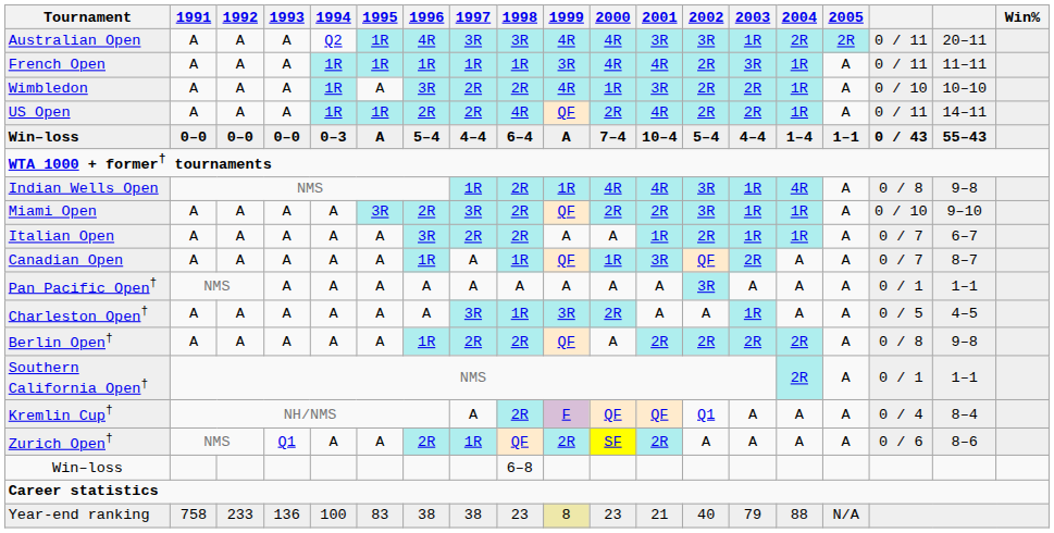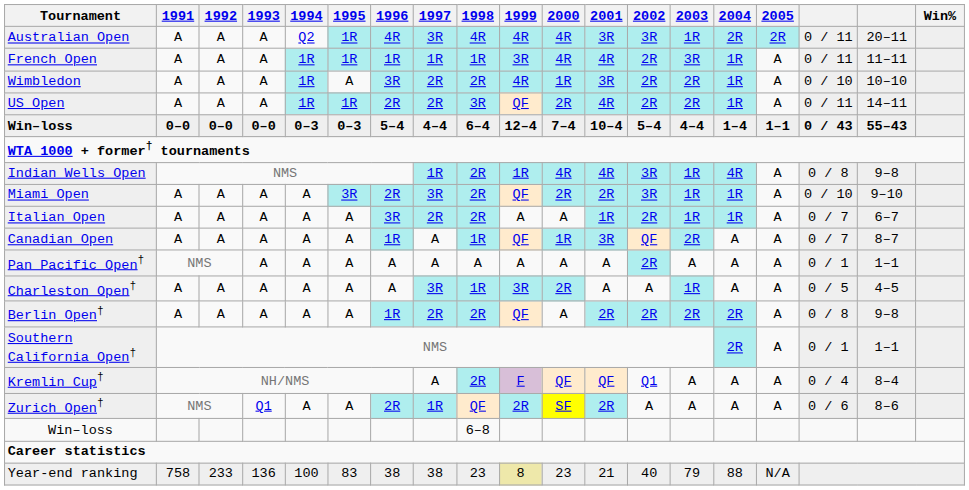Australian Open | 1998: 3R -> 4R
US Open | 1998: 4R -> 3R
Win–loss / 0–0 | 1995: A -> 0–3
Win–loss / 0–0 | 1999: A -> 12–4
Pan Pacific Open† | 2002: 3R -> 2R
